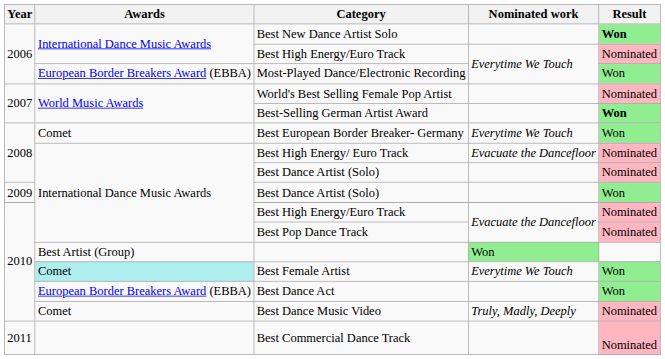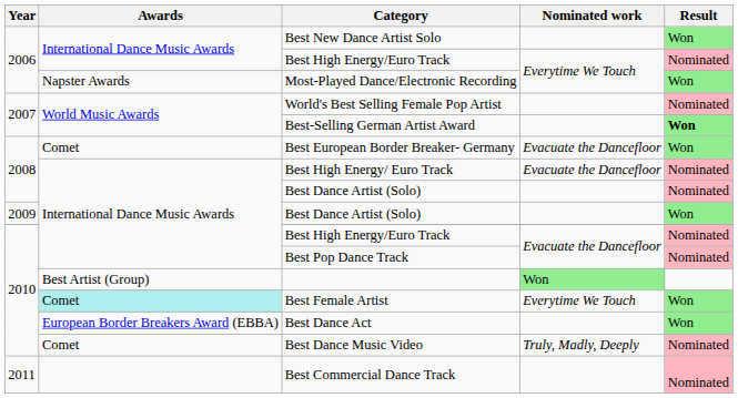Best New Dance Artist Solo | Result: bold -> normal
Most-Played Dance/Electronic Recording | Awards: European Border Breakers Award (EBBA) -> Napster Awards
Best European Border Breaker- Germany | Nominated work: Everytime We Touch -> Evacuate the Dancefloor
